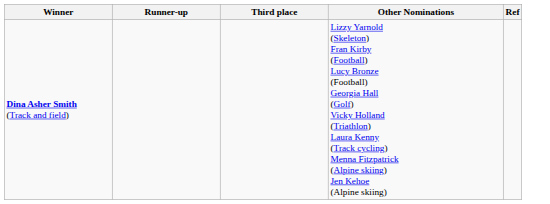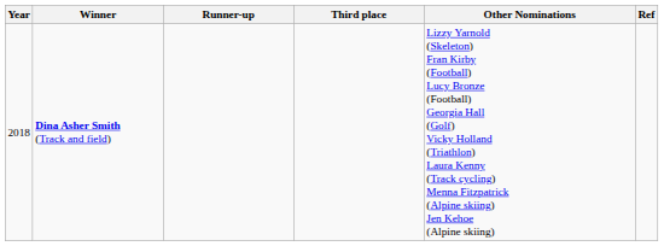+ column: Year | 2018
